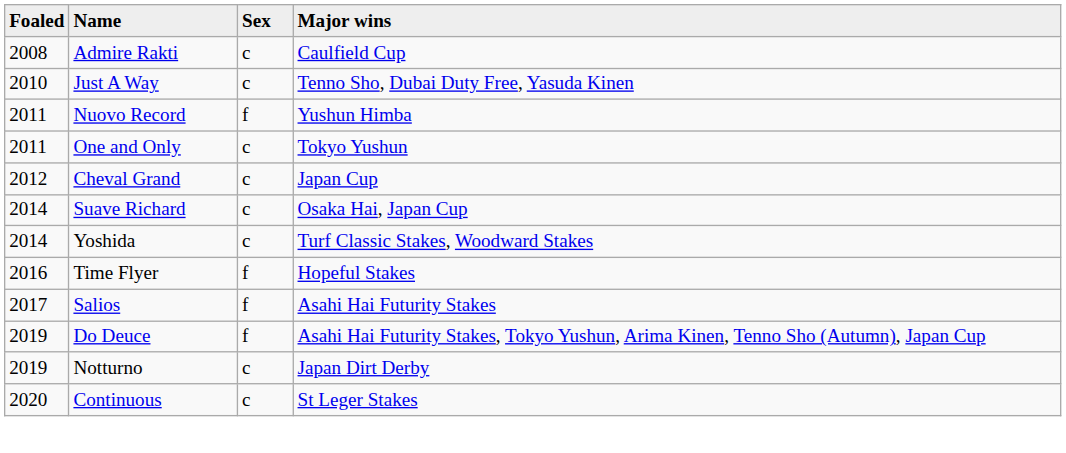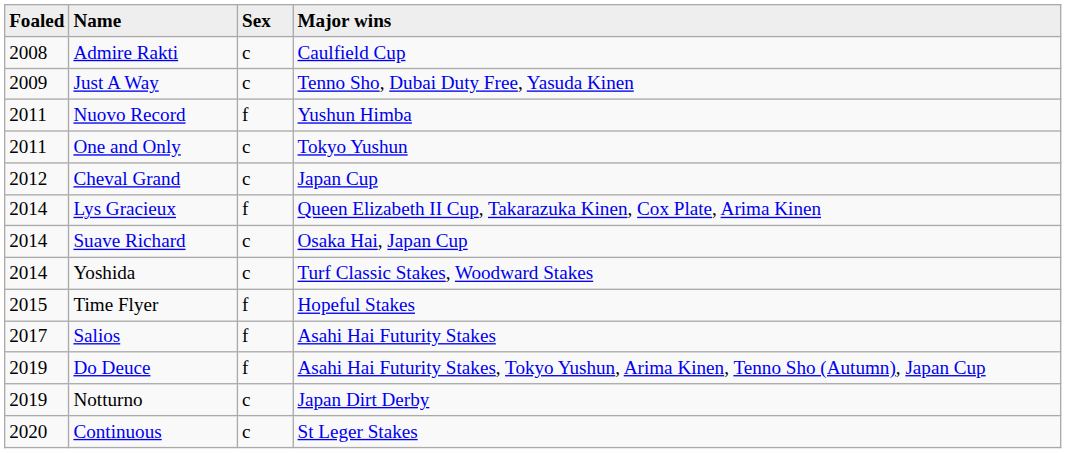Just A Way | Foaled: 2010 -> 2009
+ row: 2014 | Lys Gracieux | f | Queen Elizabeth II Cup, Takarazuka Kinen, Cox Plate, Arima Kinen
Time Flyer | Foaled: 2016 -> 2015
